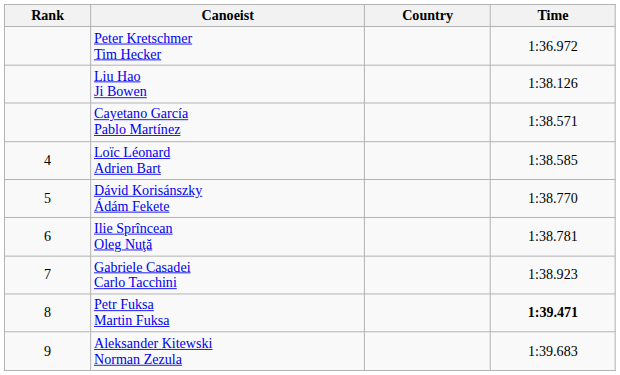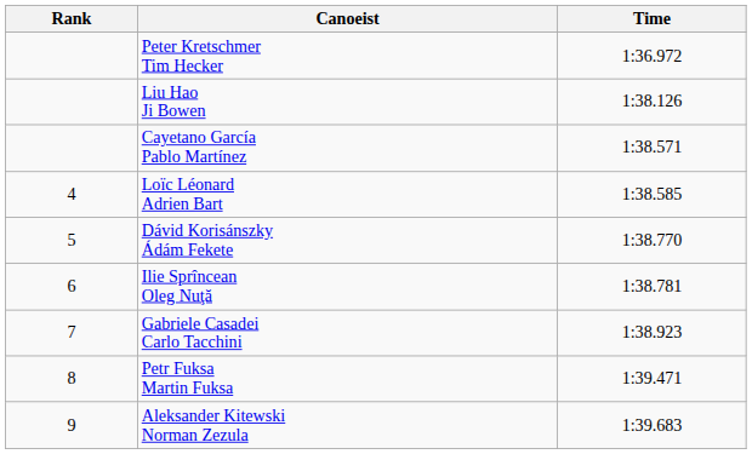- column: Country
Petr Fuksa Martin Fuksa | Time: bold -> normal
